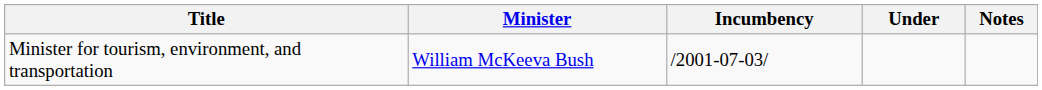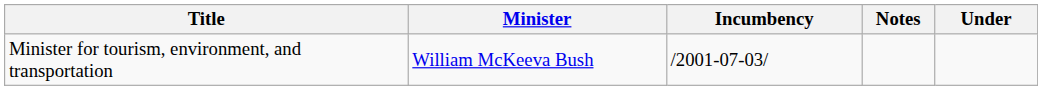columns swapped: Under <-> Notes
